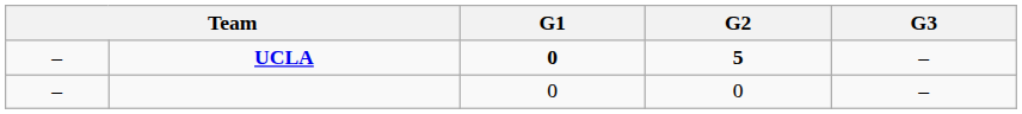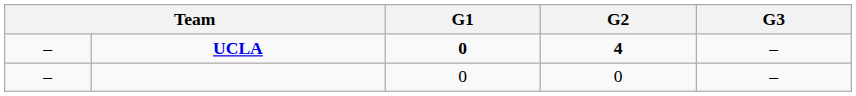UCLA | G2: 5 -> 4
